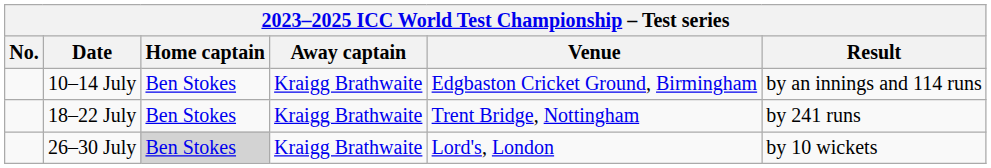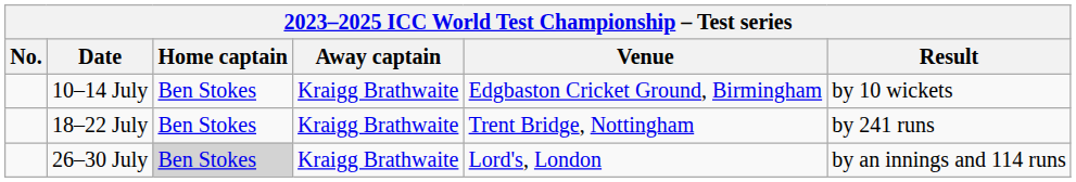10–14 July | Result: by an innings and 114 runs -> by 10 wickets
26–30 July | Result: by 10 wickets -> by an innings and 114 runs
